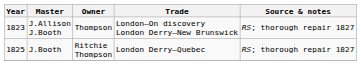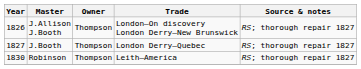J.Allison J.Booth | Year: 1823 -> 1826
J.Booth | Year: 1825 -> 1827
J.Booth | Owner: Ritchie Thompson -> Thompson
+ row: 1830 | Robinson | Thompson | Leith–America | RS; thorough repair 1827
